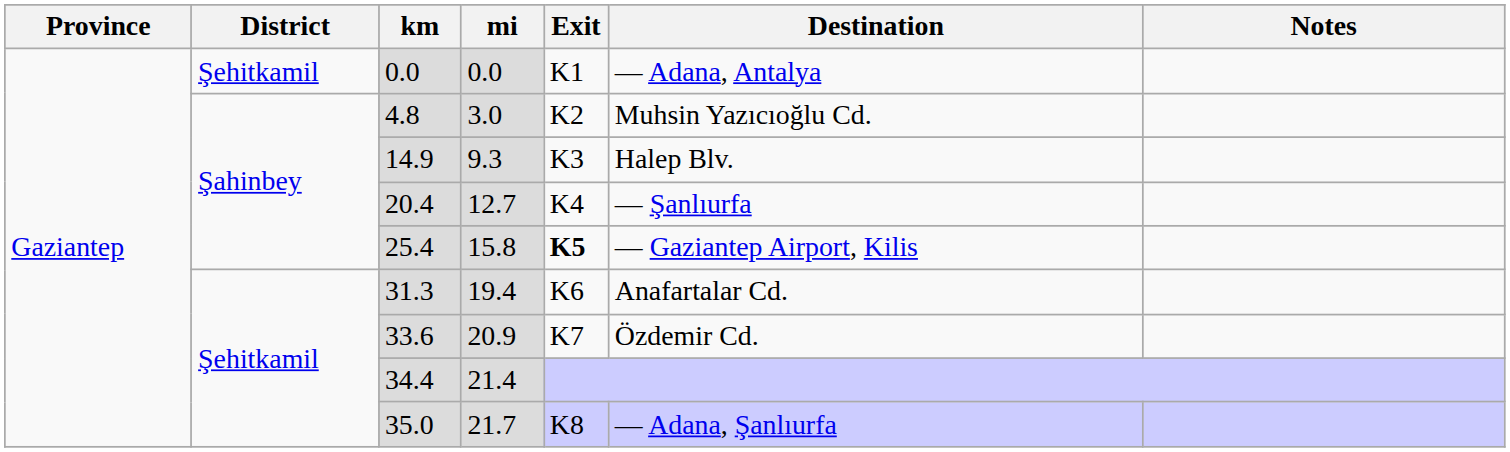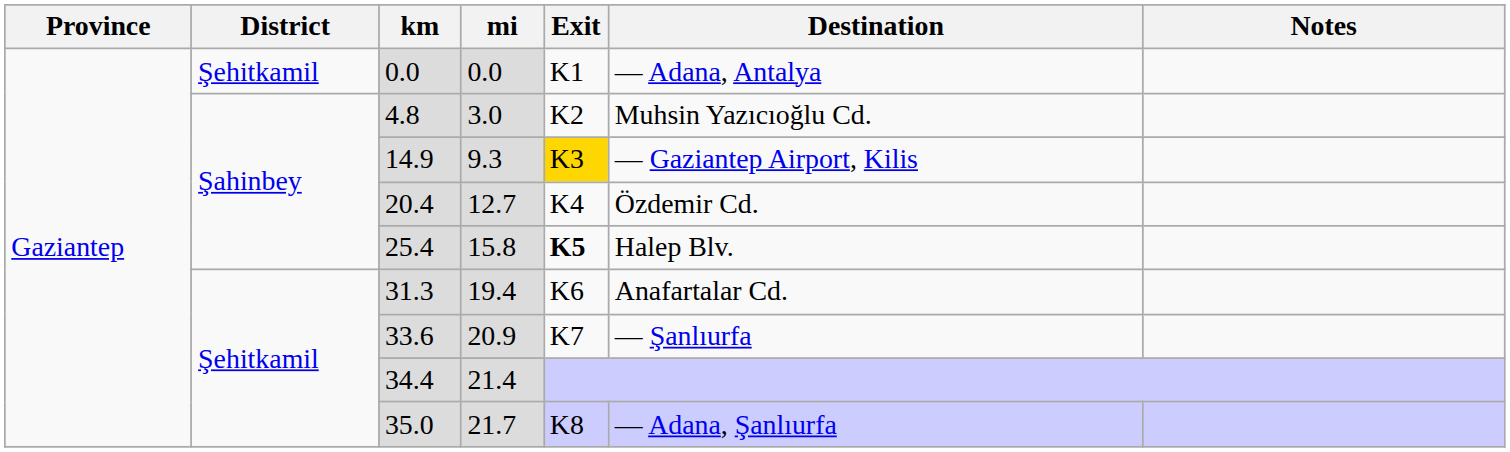14.9 | Exit: no background -> gold background
14.9 | Destination: Halep Blv. -> — Gaziantep Airport, Kilis
20.4 | Destination: — Şanlıurfa -> Özdemir Cd.
25.4 | Destination: — Gaziantep Airport, Kilis -> Halep Blv.
33.6 | Destination: Özdemir Cd. -> — Şanlıurfa
